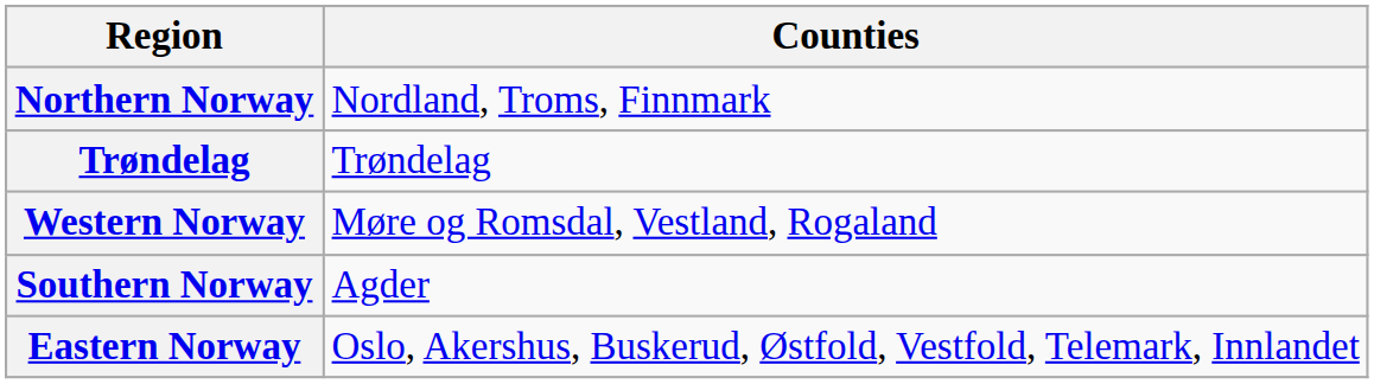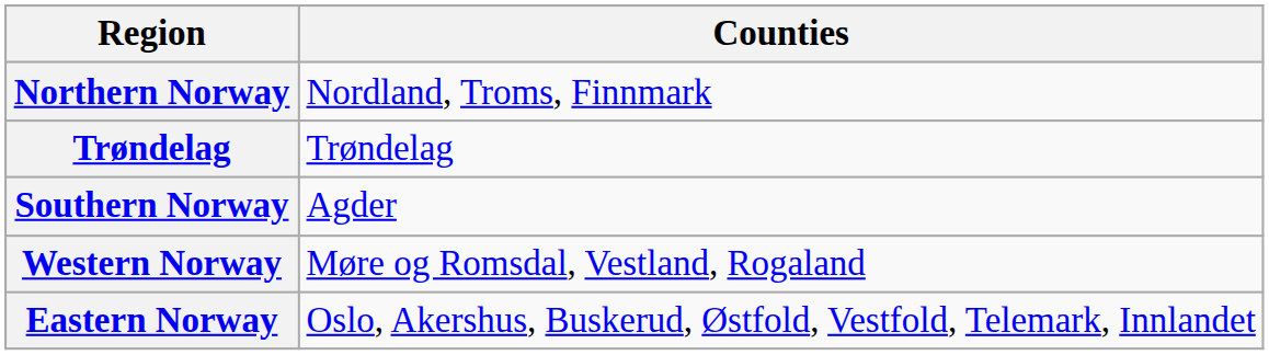rows swapped: Western Norway <-> Southern Norway
